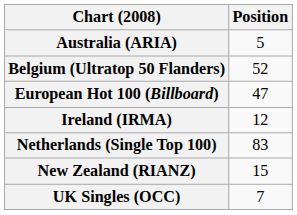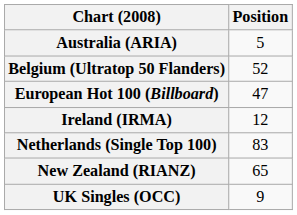New Zealand (RIANZ) | Position: 15 -> 65
UK Singles (OCC) | Position: 7 -> 9
